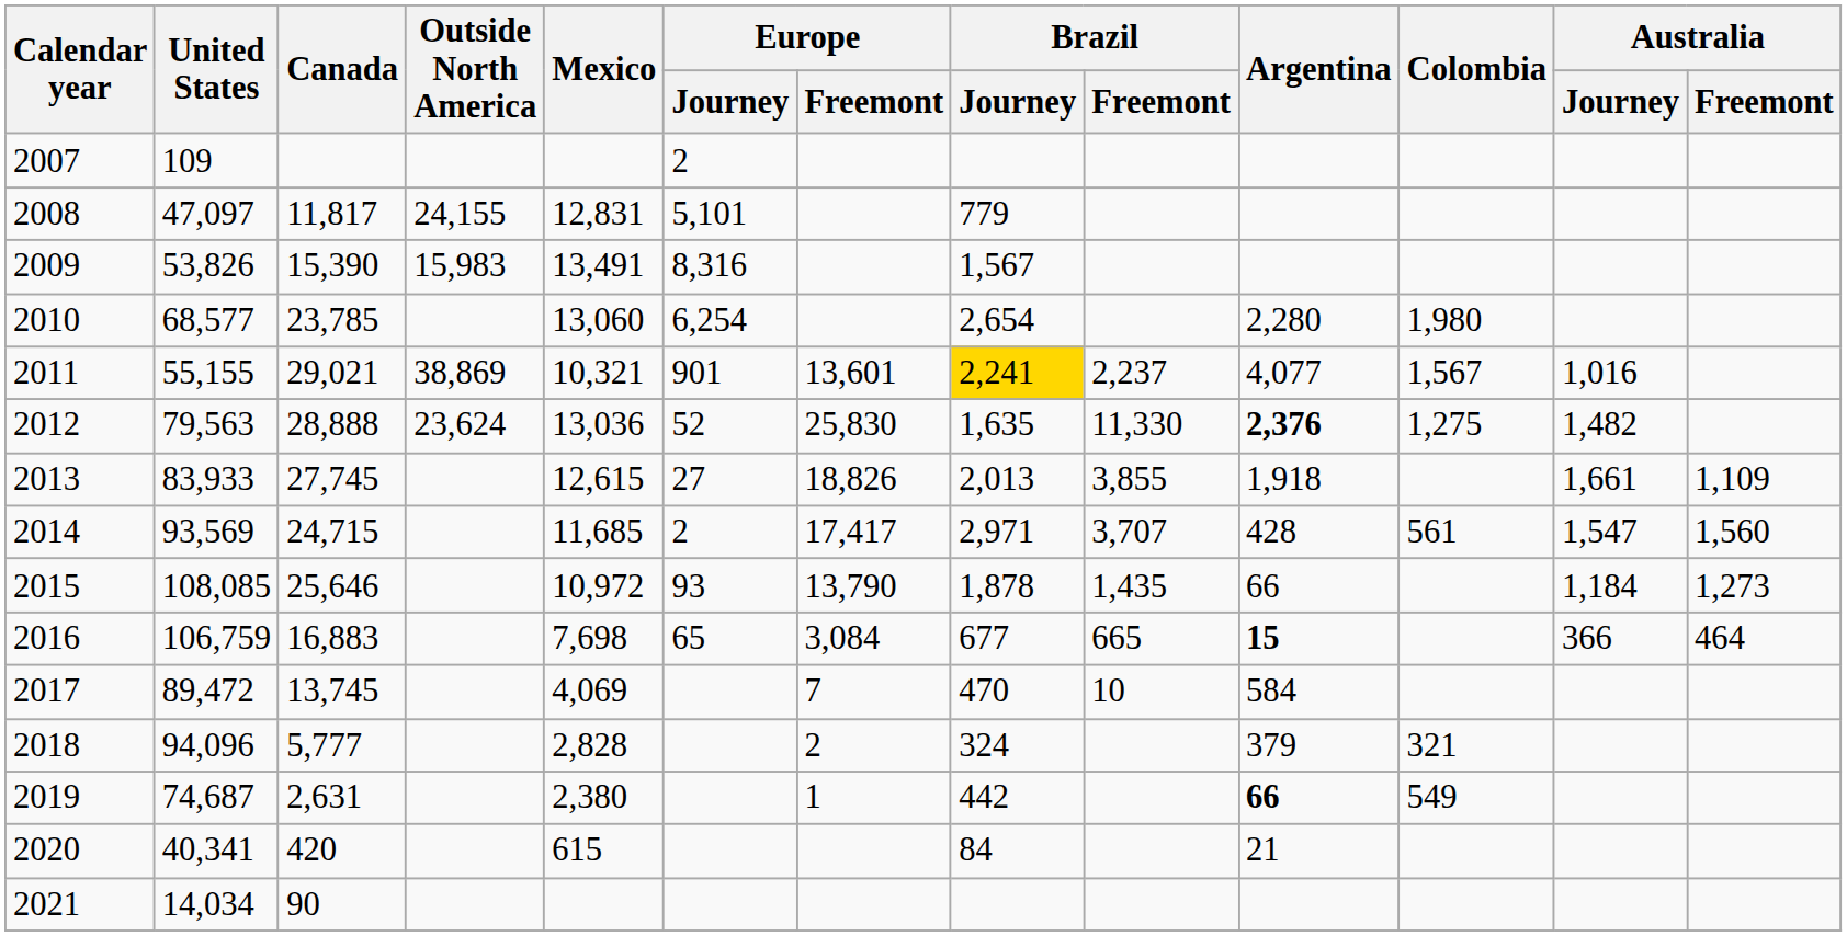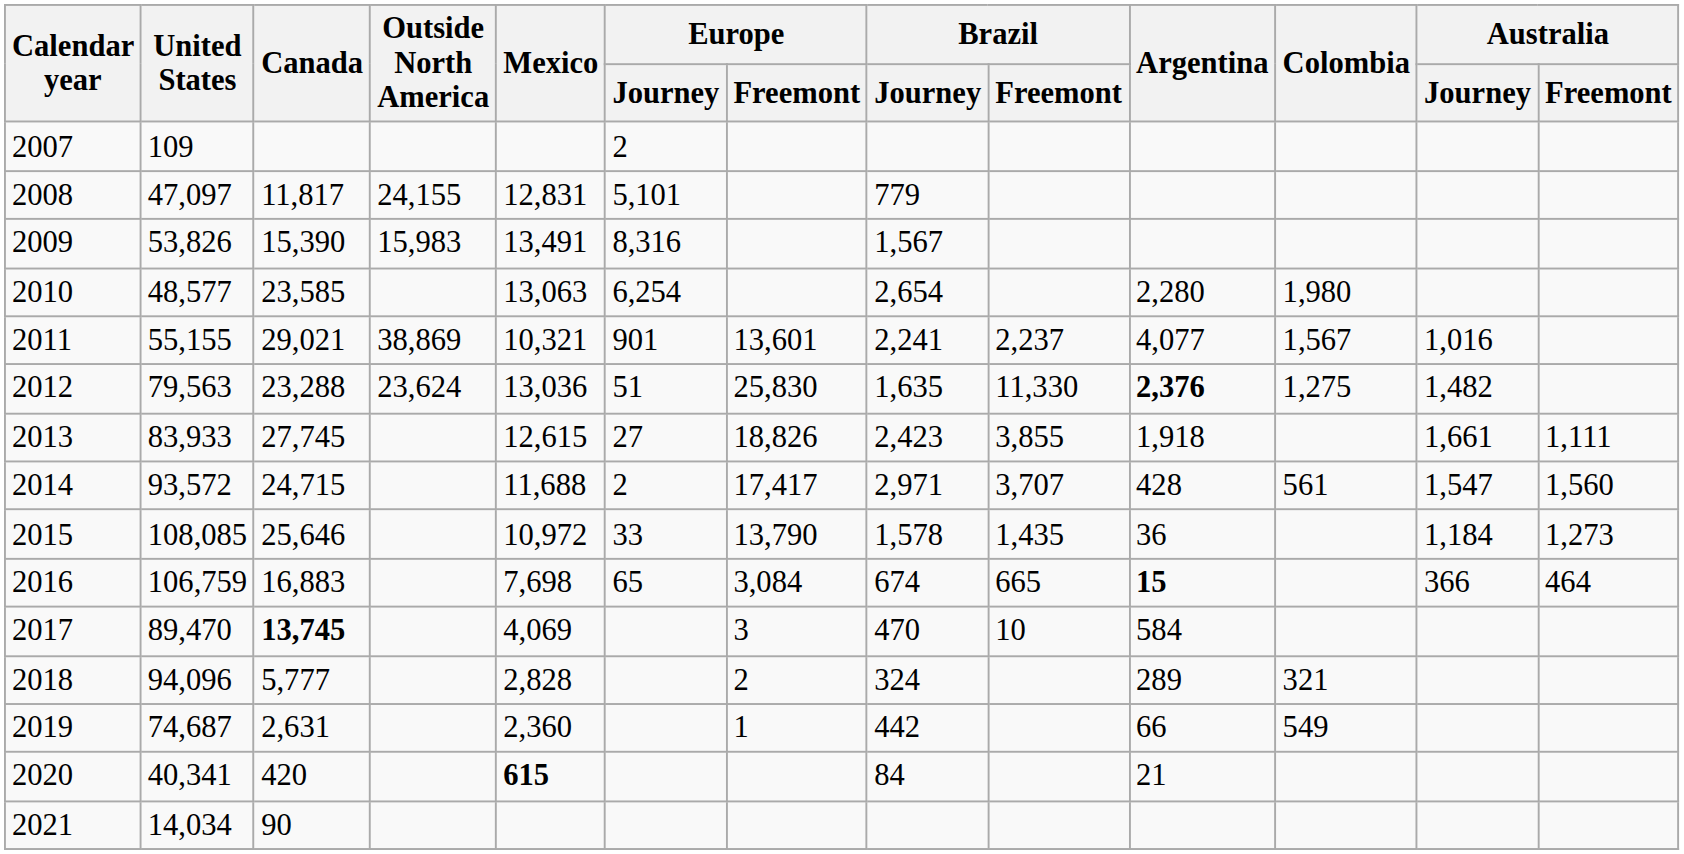2010 | United States: 68,577 -> 48,577
2010 | Canada: 23,785 -> 23,585
2010 | Mexico: 13,060 -> 13,063
2011 | Brazil / Journey: gold background -> no background
2012 | Canada: 28,888 -> 23,288
2012 | Europe / Journey: 52 -> 51
2013 | Brazil / Journey: 2,013 -> 2,423
2013 | Australia / Freemont: 1,109 -> 1,111
2014 | United States: 93,569 -> 93,572
2014 | Mexico: 11,685 -> 11,688
2015 | Europe / Journey: 93 -> 33
2015 | Brazil / Journey: 1,878 -> 1,578
2015 | Argentina: 66 -> 36
2016 | Brazil / Journey: 677 -> 674
2017 | United States: 89,472 -> 89,470
2017 | Canada: normal -> bold
2017 | Europe / Freemont: 7 -> 3
2018 | Argentina: 379 -> 289
2019 | Mexico: 2,380 -> 2,360
2019 | Argentina: bold -> normal
2020 | Mexico: normal -> bold
